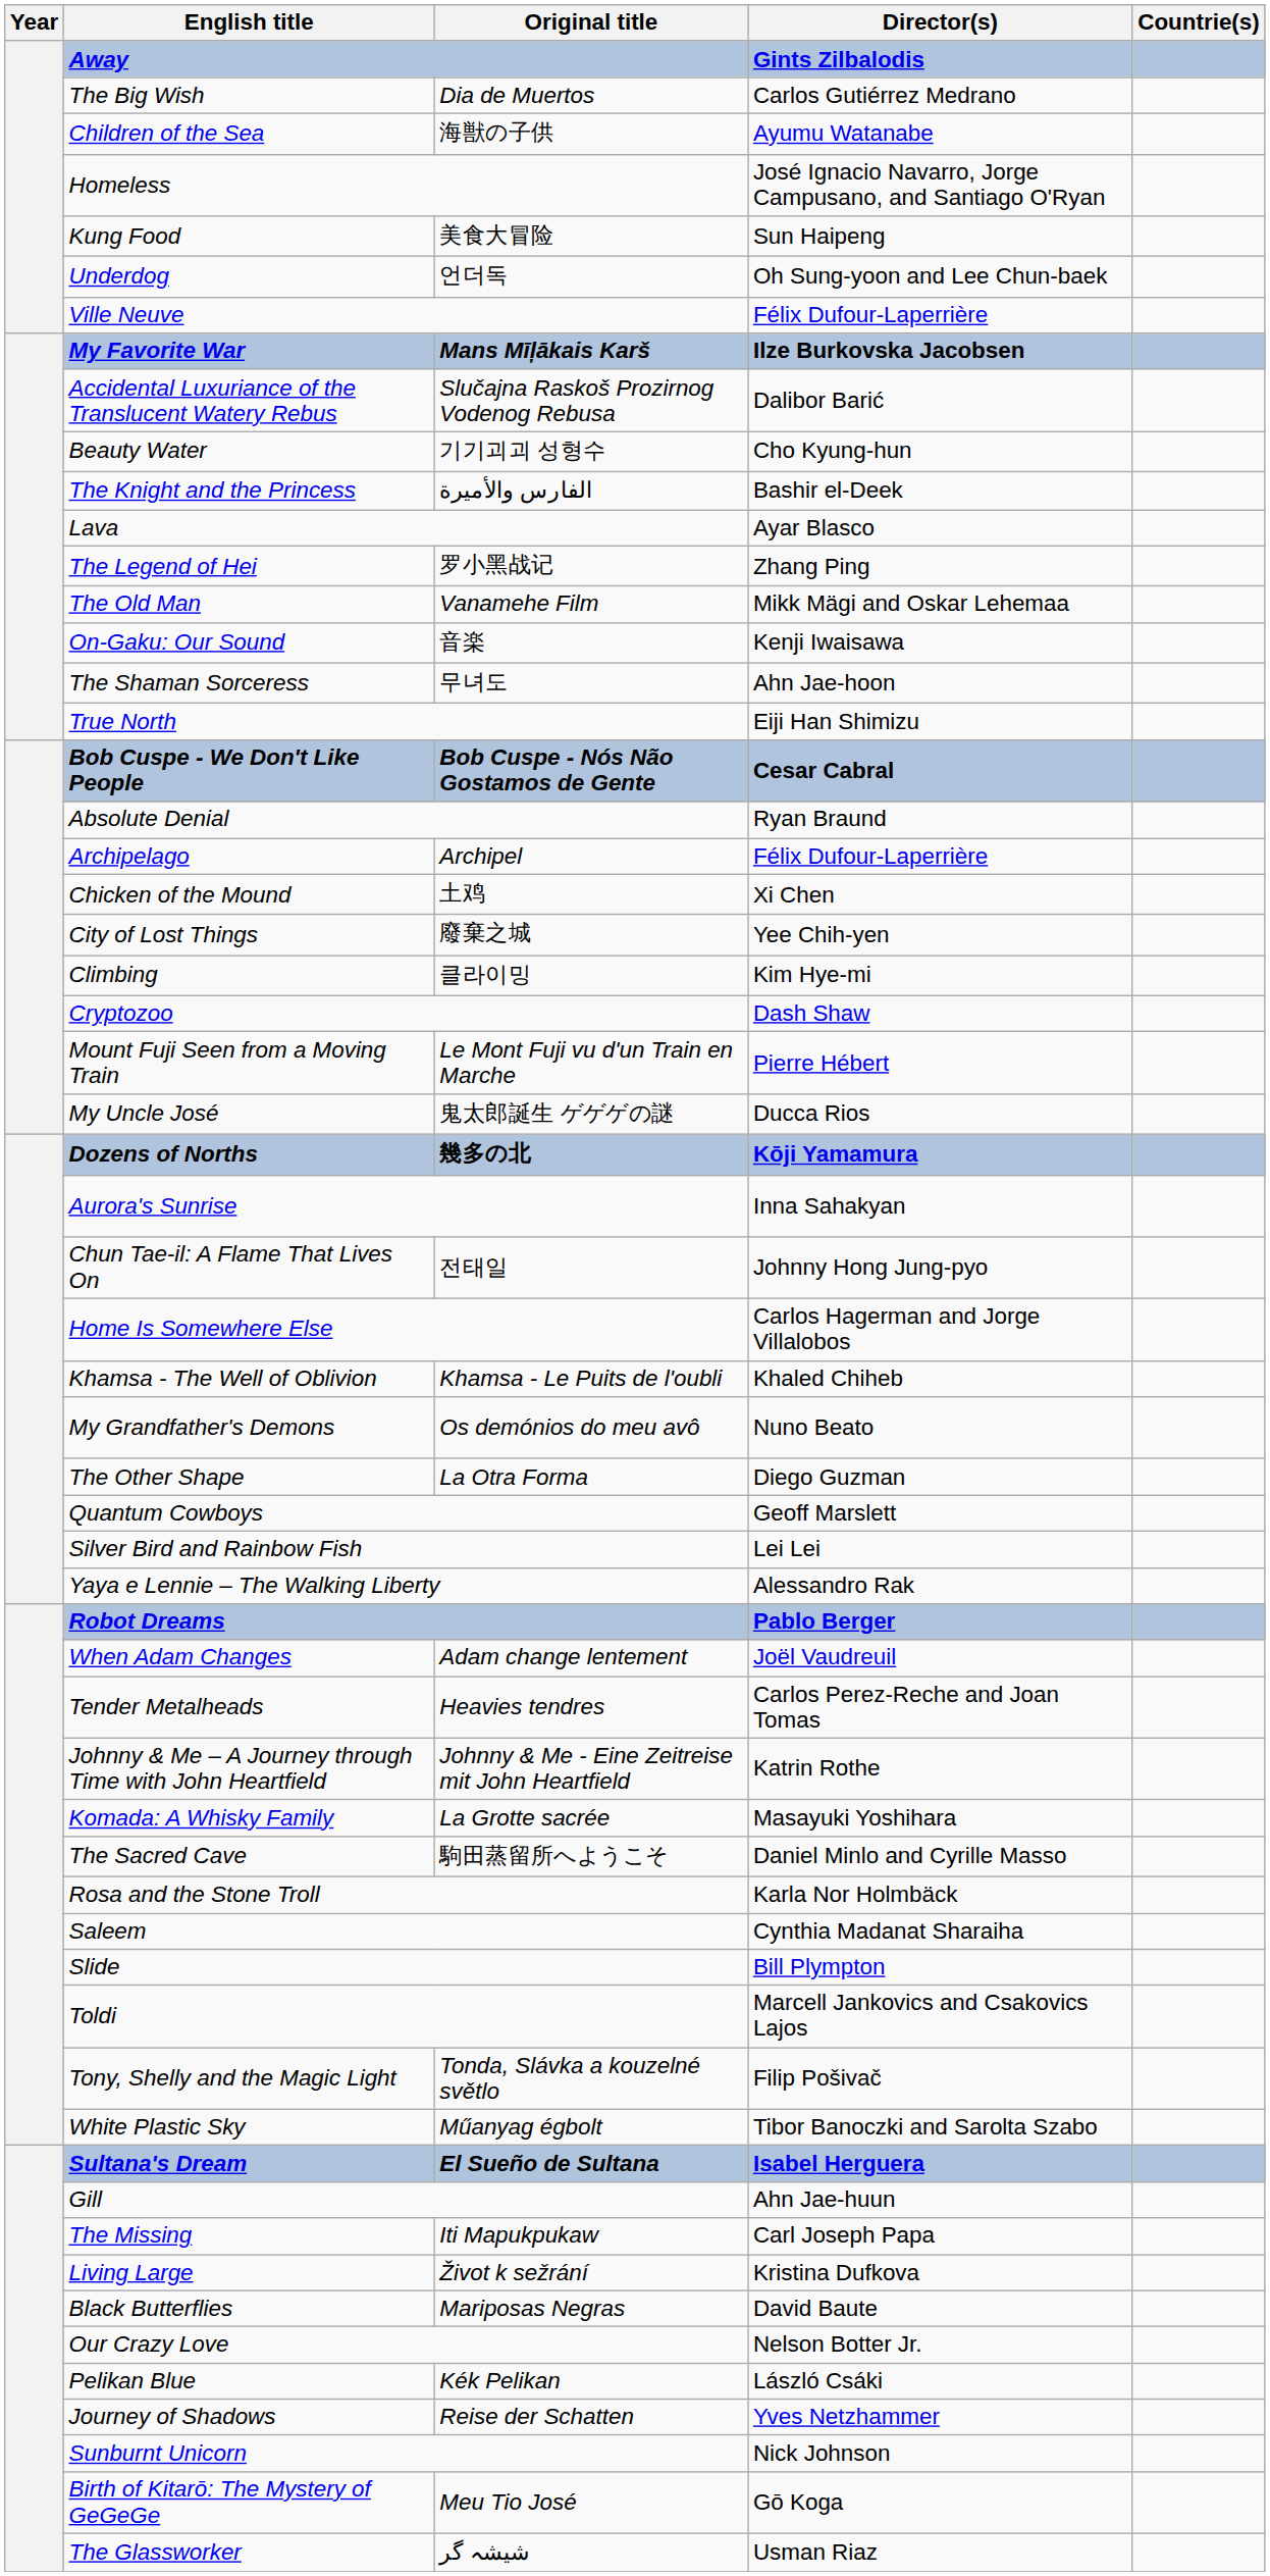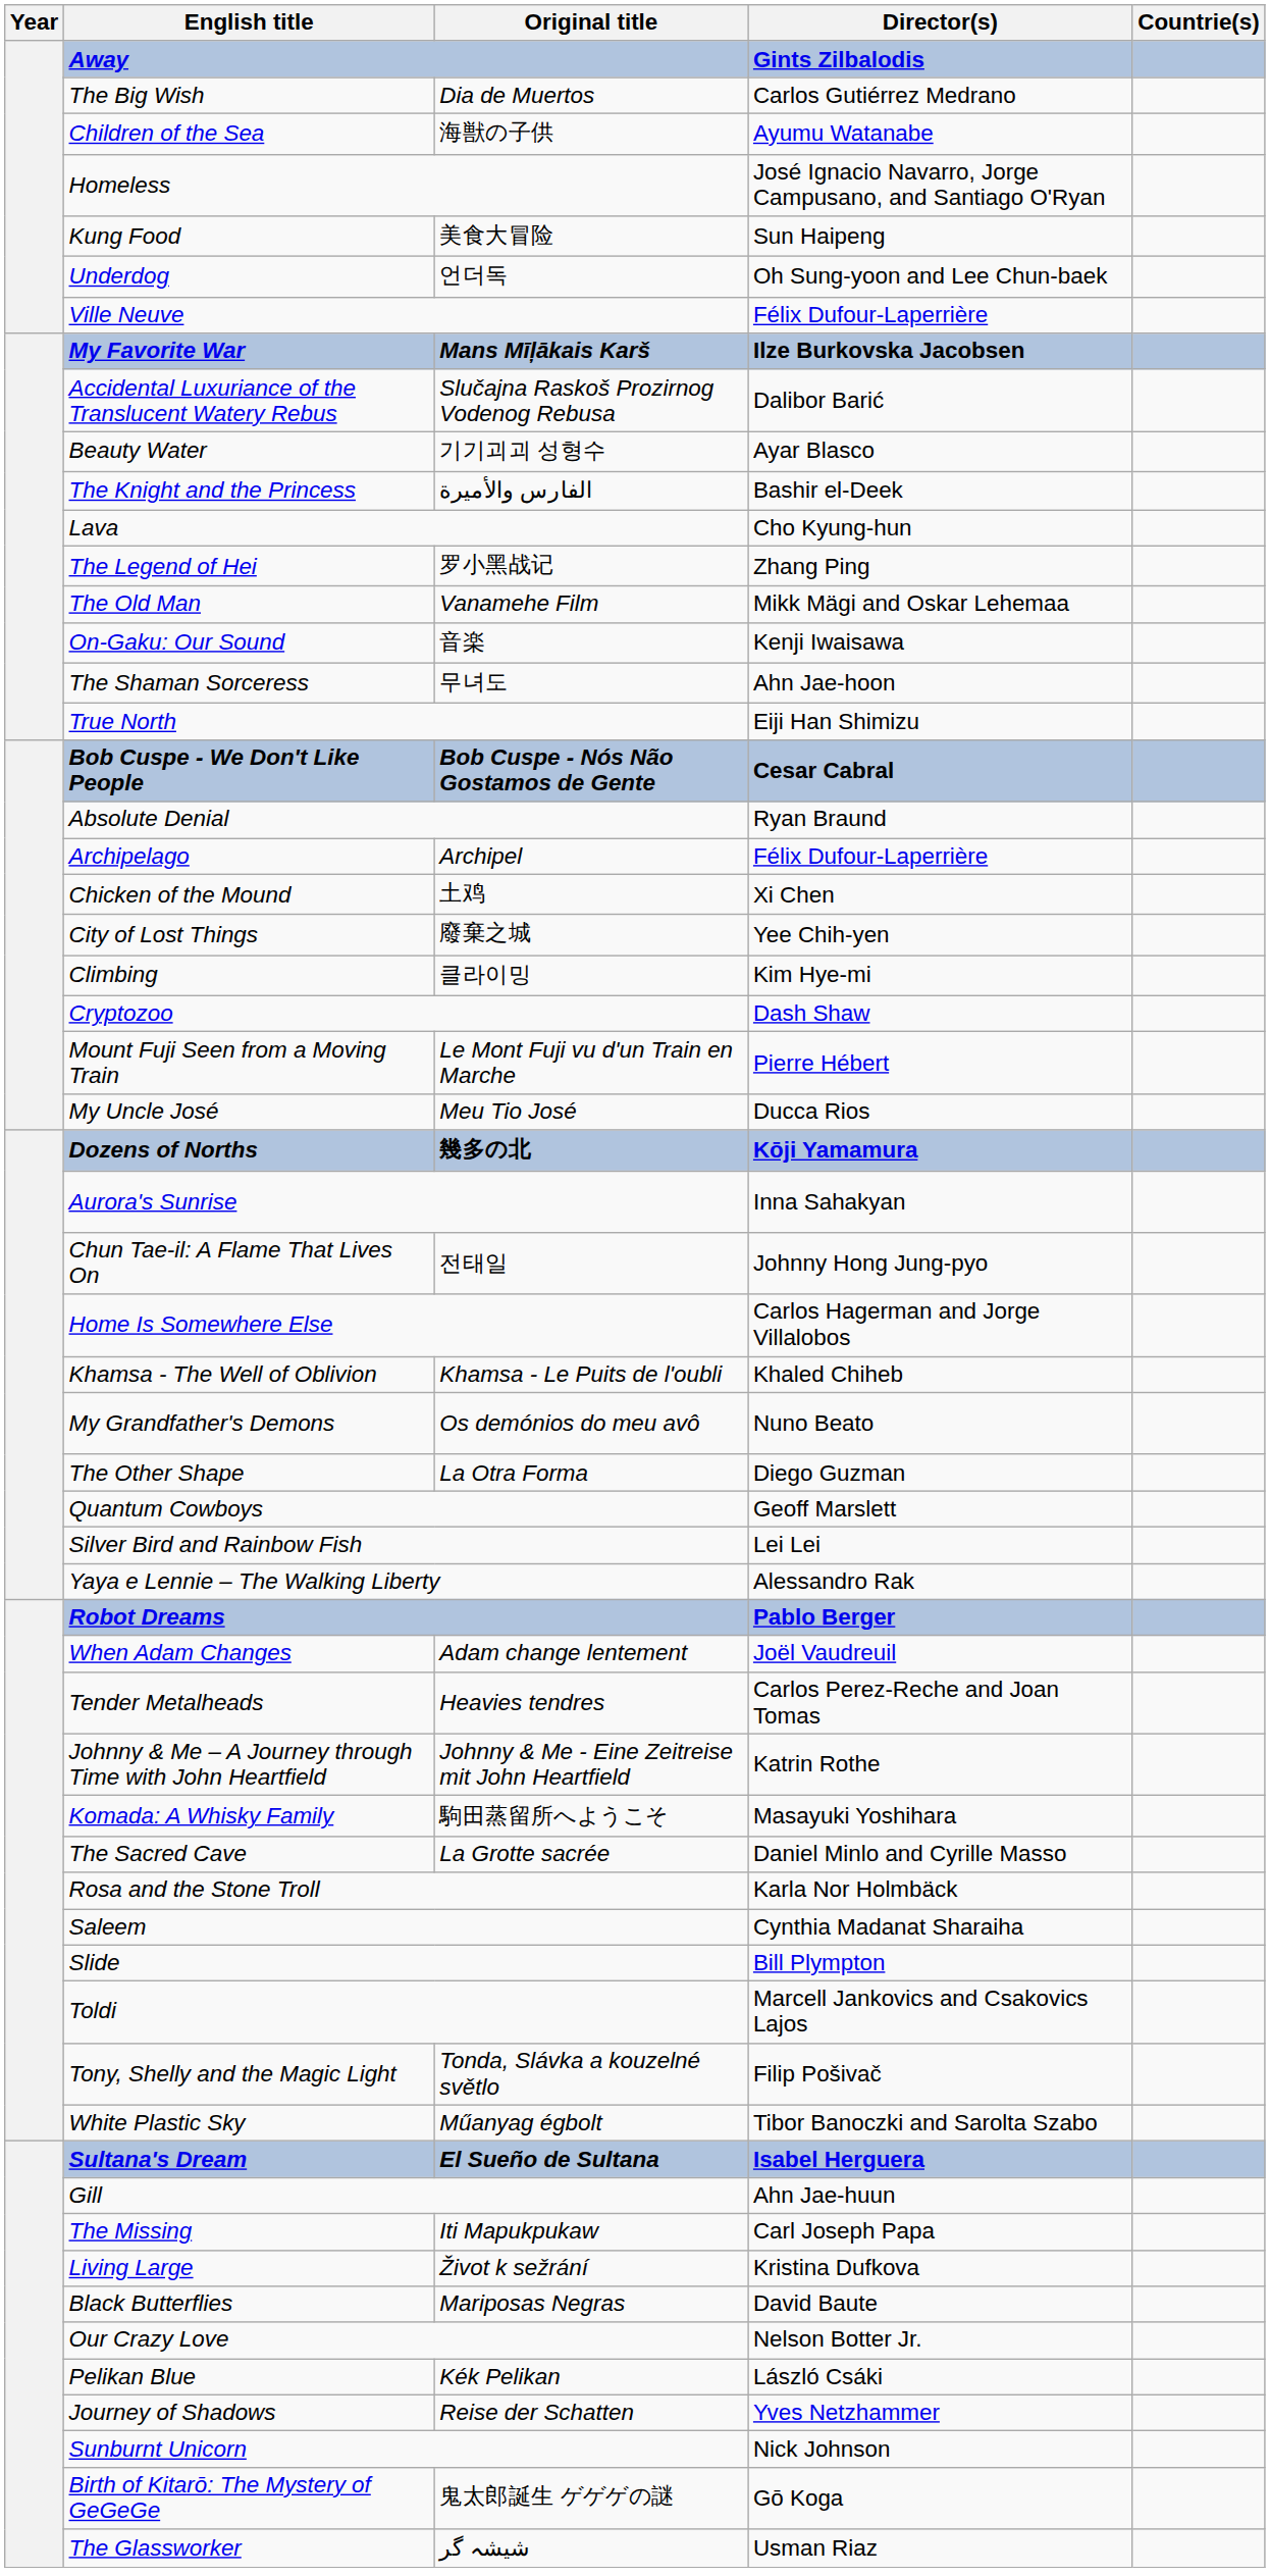Beauty Water | Director(s): Cho Kyung-hun -> Ayar Blasco
Lava | Director(s): Ayar Blasco -> Cho Kyung-hun
My Uncle José | Original title: 鬼太郎誕生 ゲゲゲの謎 -> Meu Tio José
Komada: A Whisky Family | Original title: La Grotte sacrée -> 駒田蒸留所へようこそ
The Sacred Cave | Original title: 駒田蒸留所へようこそ -> La Grotte sacrée
Birth of Kitarō: The Mystery of GeGeGe | Original title: Meu Tio José -> 鬼太郎誕生 ゲゲゲの謎
